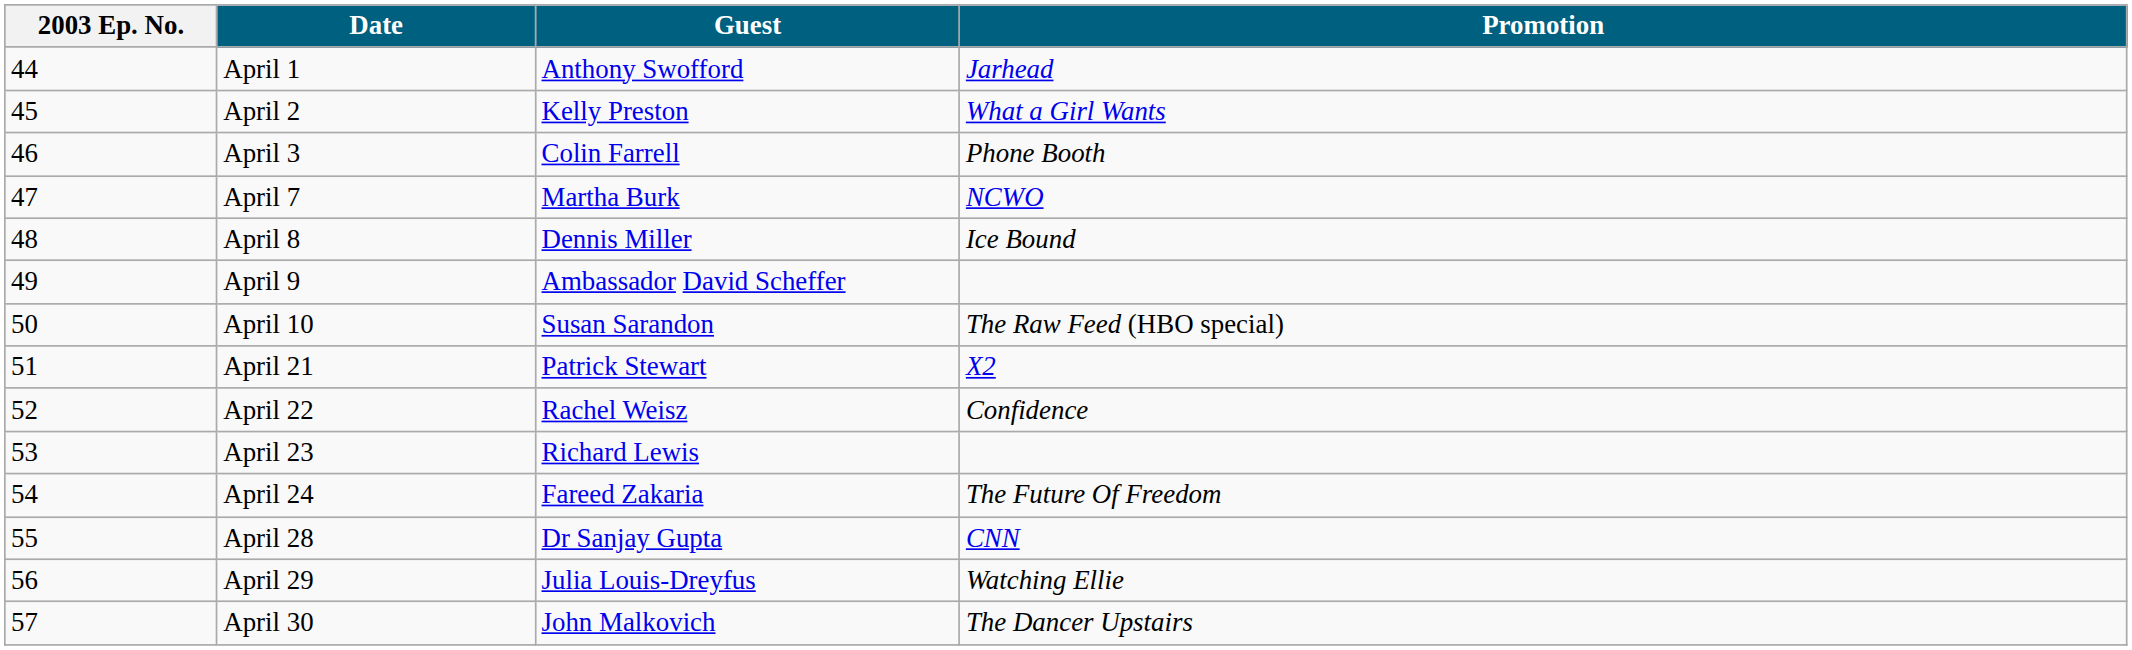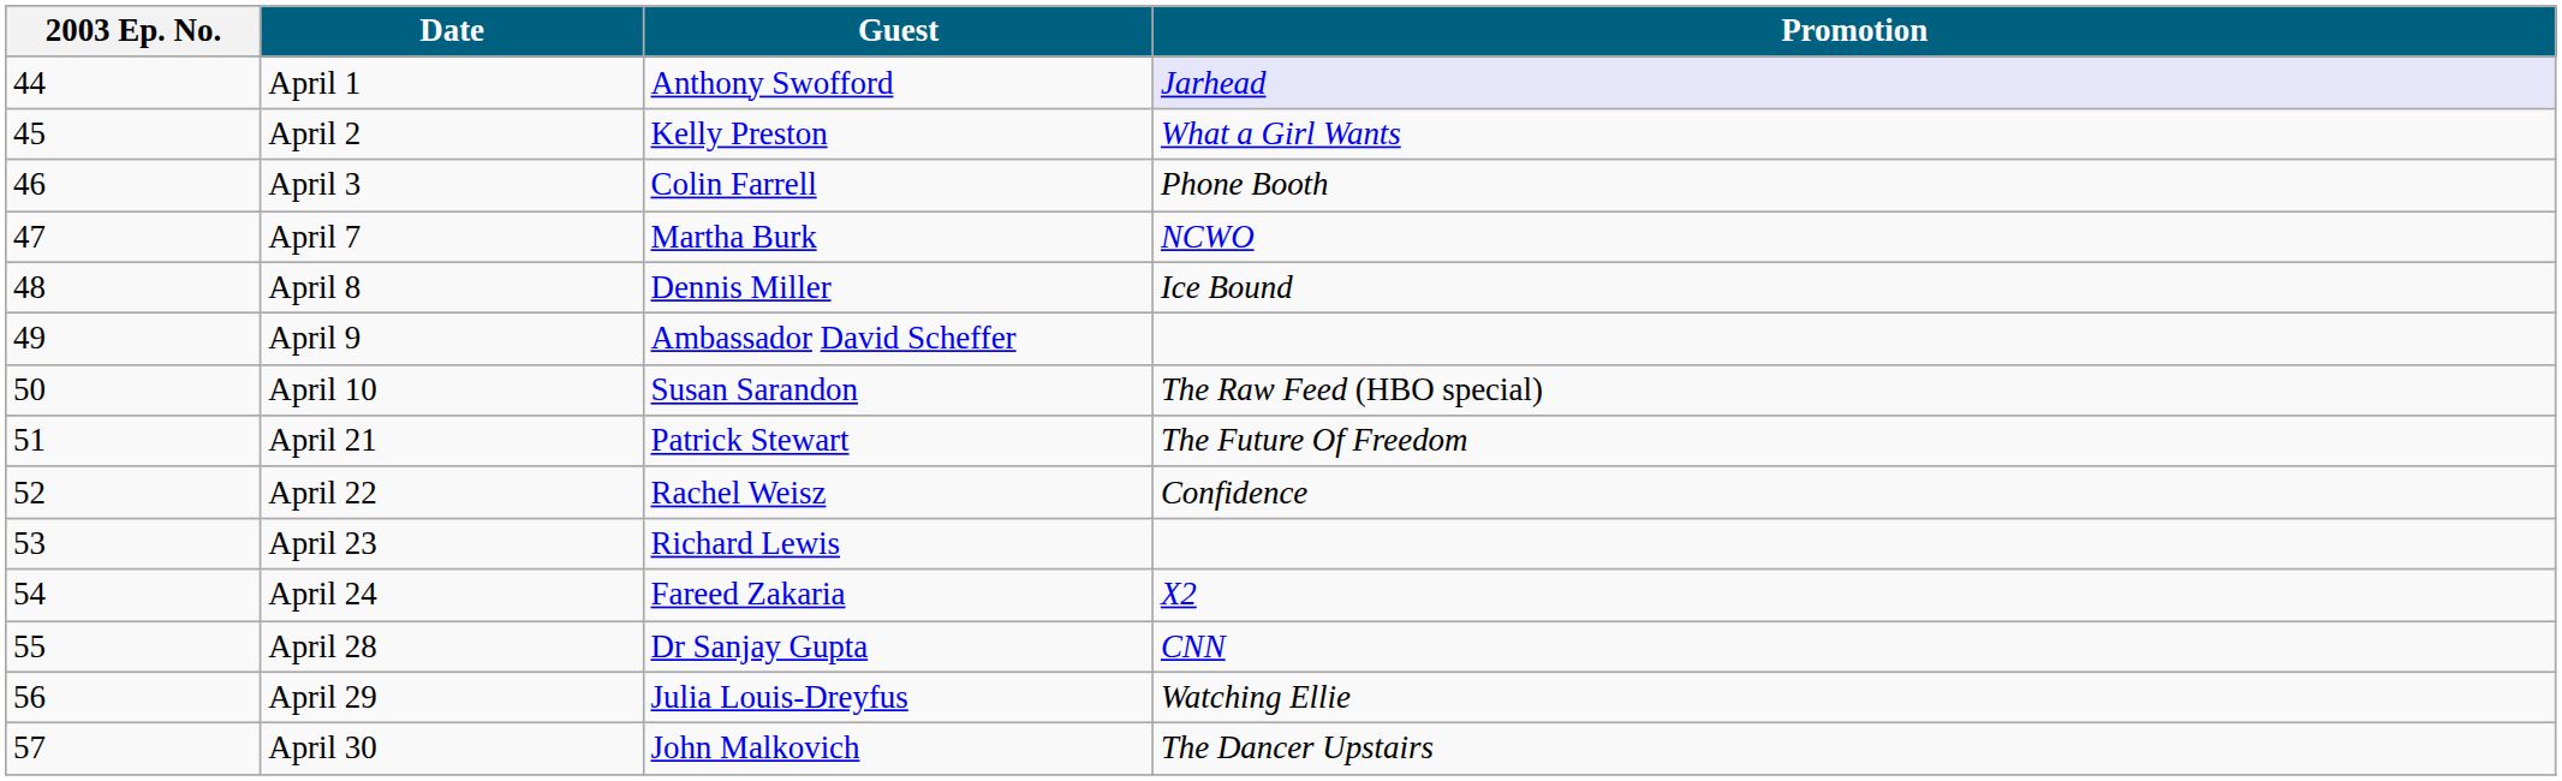April 1 | Promotion: no background -> lavender background
April 21 | Promotion: X2 -> The Future Of Freedom
April 24 | Promotion: The Future Of Freedom -> X2
